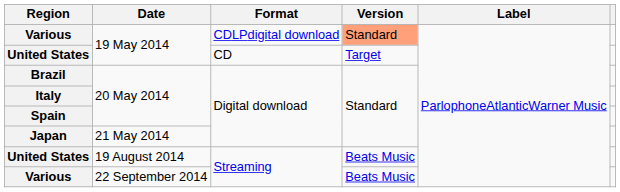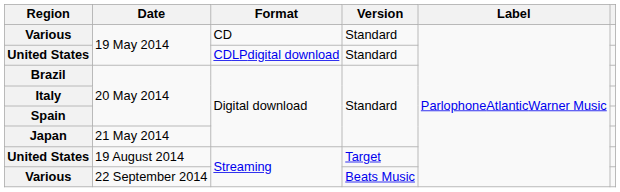Various / 19 May 2014 | Format: CDLPdigital download -> CD
Various / 19 May 2014 | Version: lightsalmon background -> no background
United States / 19 May 2014 | Format: CD -> CDLPdigital download
United States / 19 May 2014 | Version: Target -> Standard
United States / 19 August 2014 | Version: Beats Music -> Target
